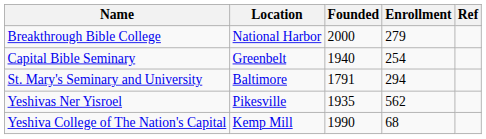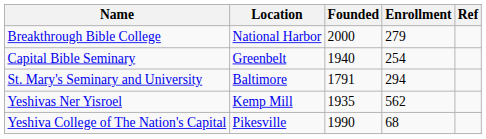Yeshivas Ner Yisroel | Location: Pikesville -> Kemp Mill
Yeshiva College of The Nation's Capital | Location: Kemp Mill -> Pikesville
